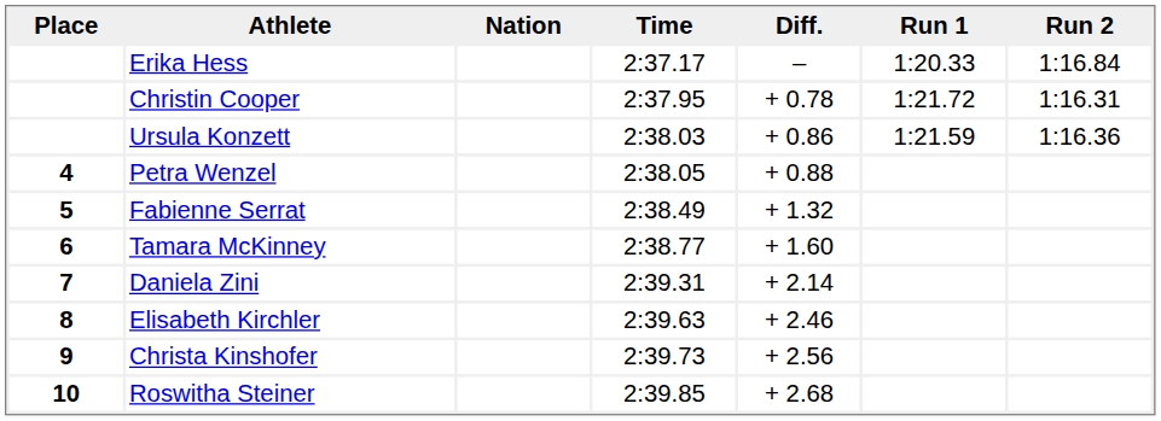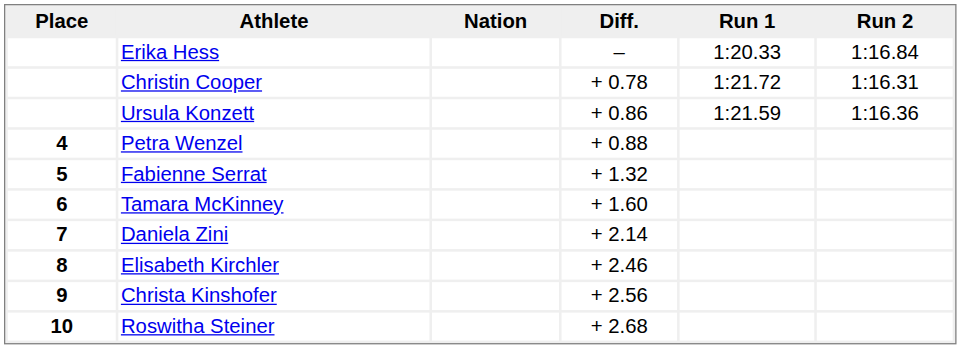- column: Time | 2:37.17 | 2:37.95 | 2:38.03 | 2:38.05 | 2:38.49 | 2:38.77 | 2:39.31 | 2:39.63 | 2:39.73 | 2:39.85
